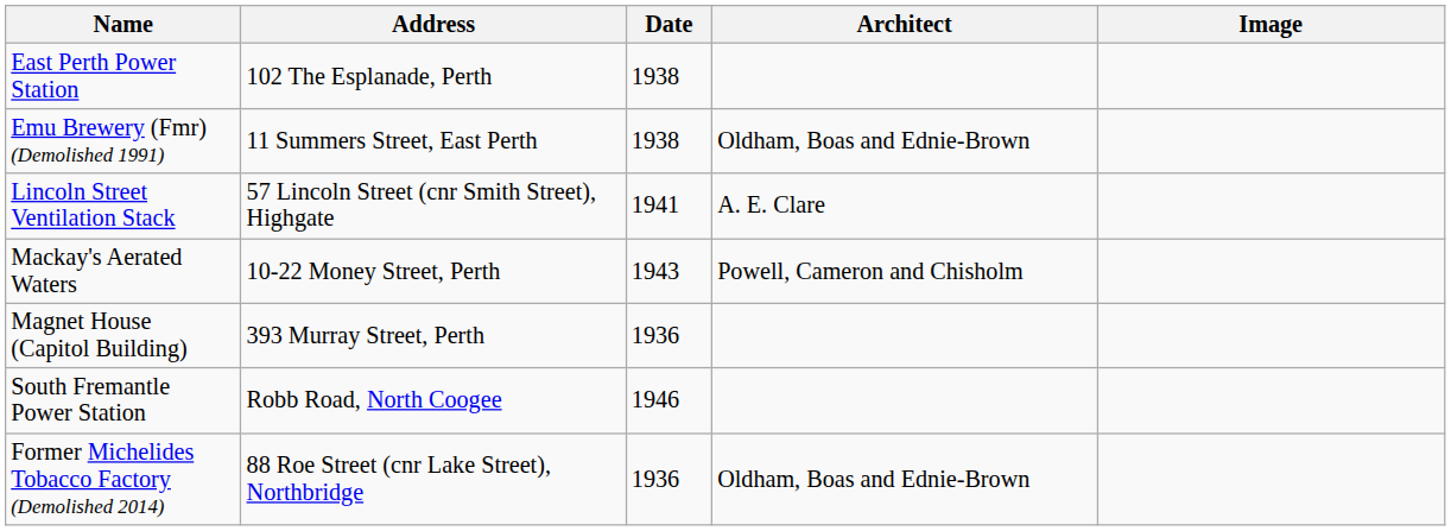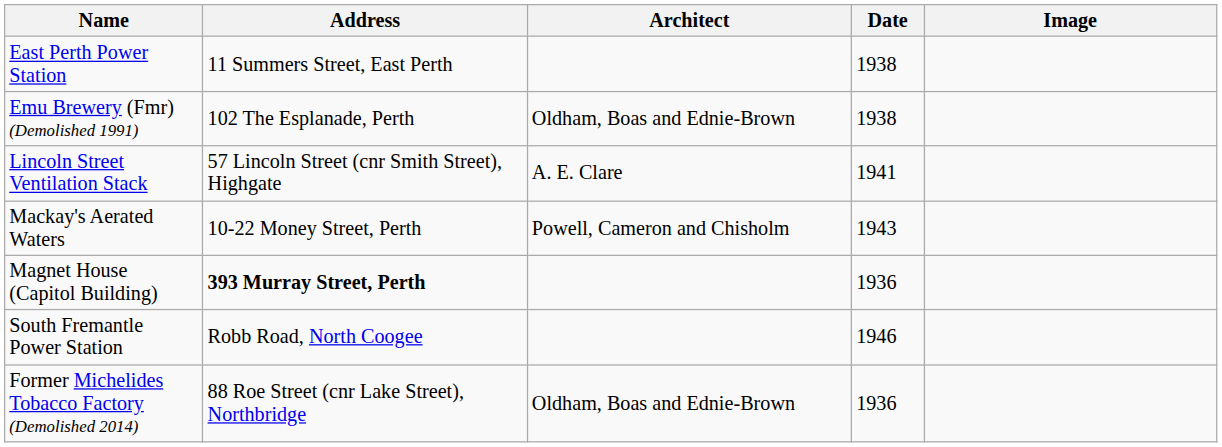columns swapped: Date <-> Architect
East Perth Power Station | Address: 102 The Esplanade, Perth -> 11 Summers Street, East Perth
Emu Brewery (Fmr) (Demolished 1991) | Address: 11 Summers Street, East Perth -> 102 The Esplanade, Perth
Magnet House (Capitol Building) | Address: normal -> bold
